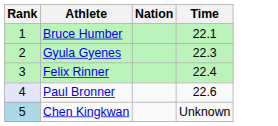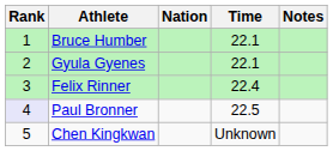+ column: Notes
Gyula Gyenes | Time: 22.3 -> 22.1
Paul Bronner | Time: 22.6 -> 22.5
Chen Kingkwan | Rank: lightblue background -> no background
